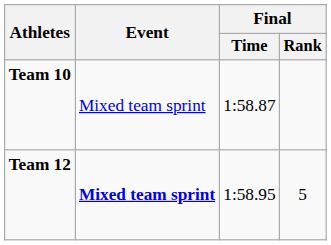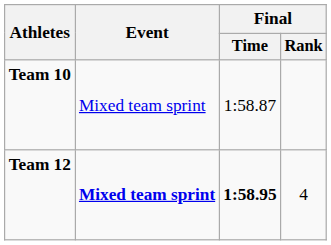Team 12 | Final / Time: normal -> bold
Team 12 | Final / Rank: 5 -> 4
